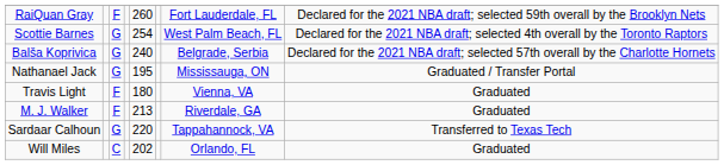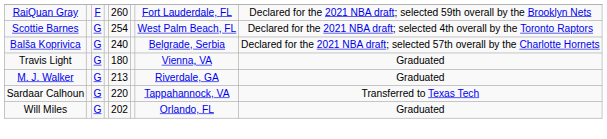- row: Nathanael Jack | G | 195 | Mississauga, ON | Graduated / Transfer Portal
Travis Light | column 3: F -> G
M. J. Walker | column 3: F -> G
Will Miles | column 3: C -> G
